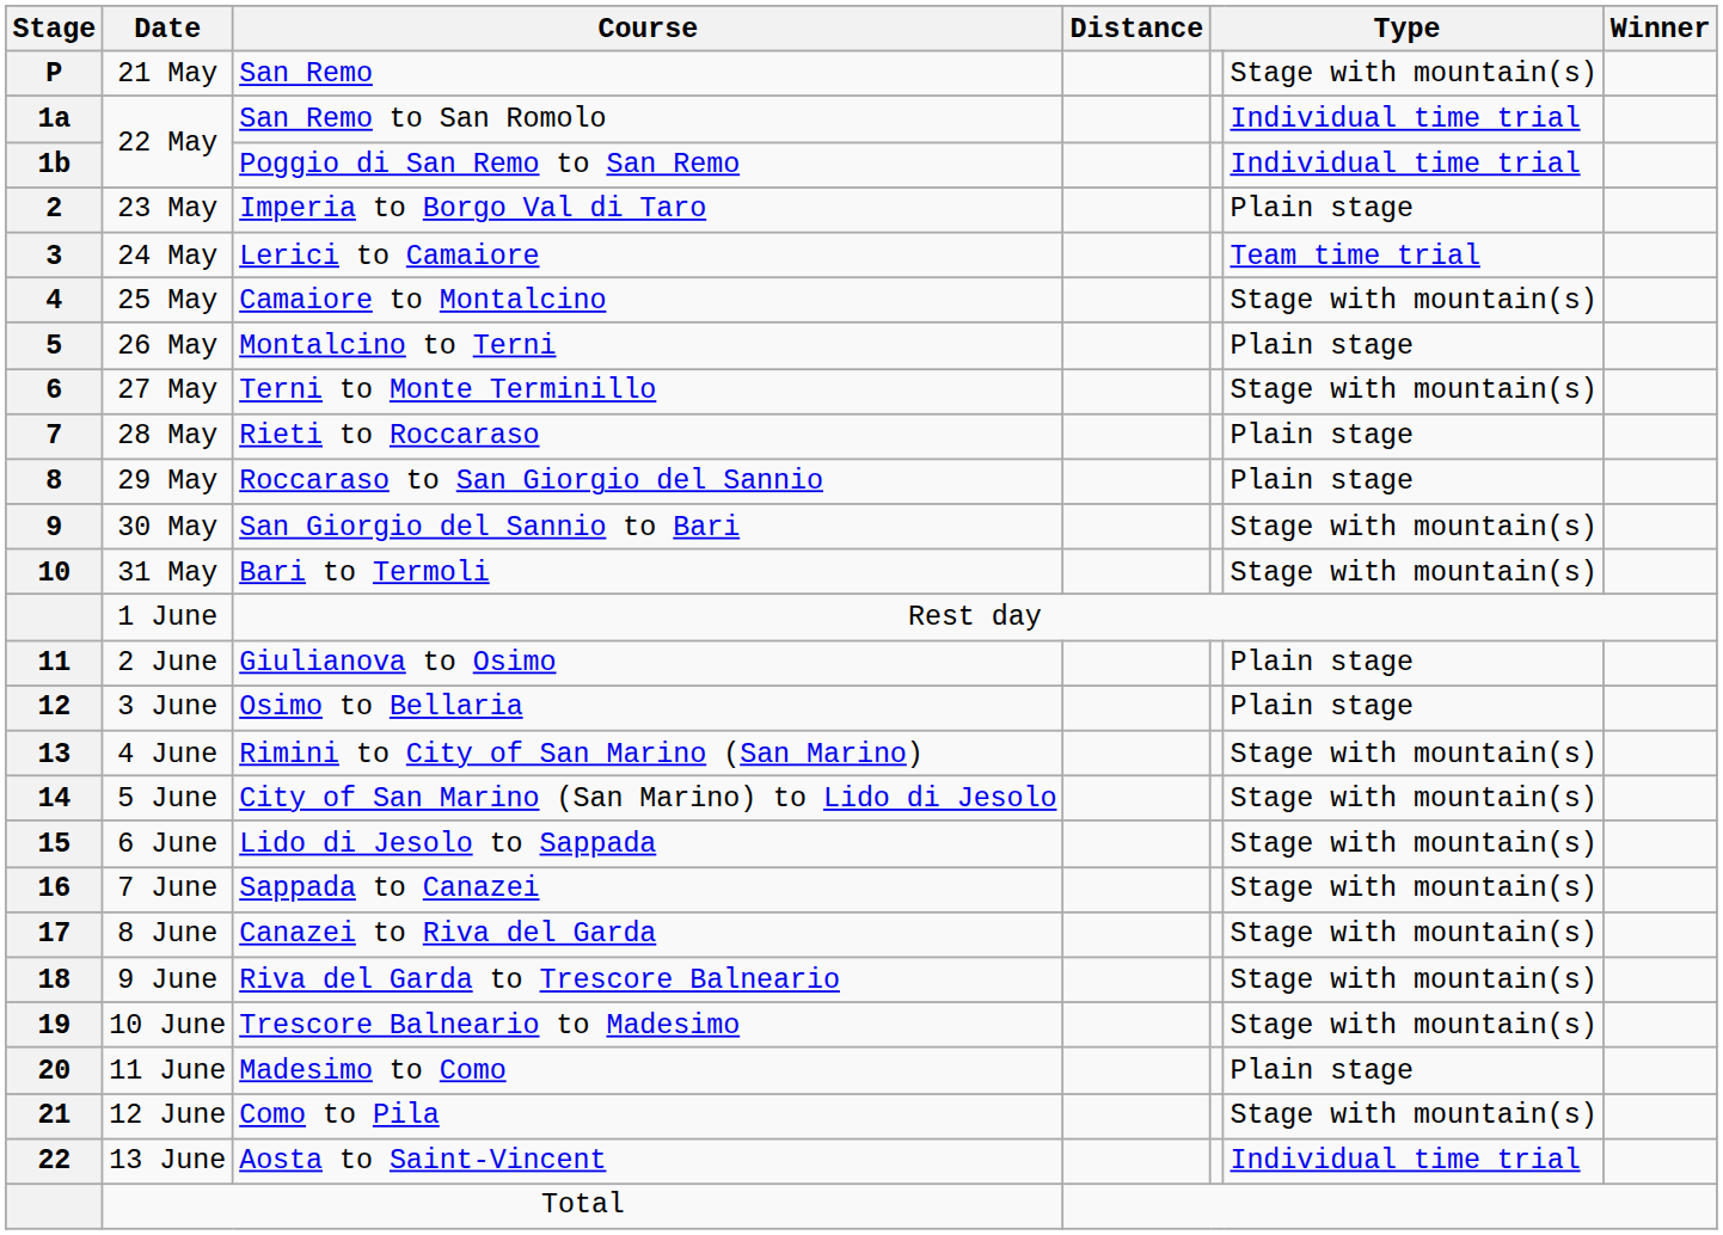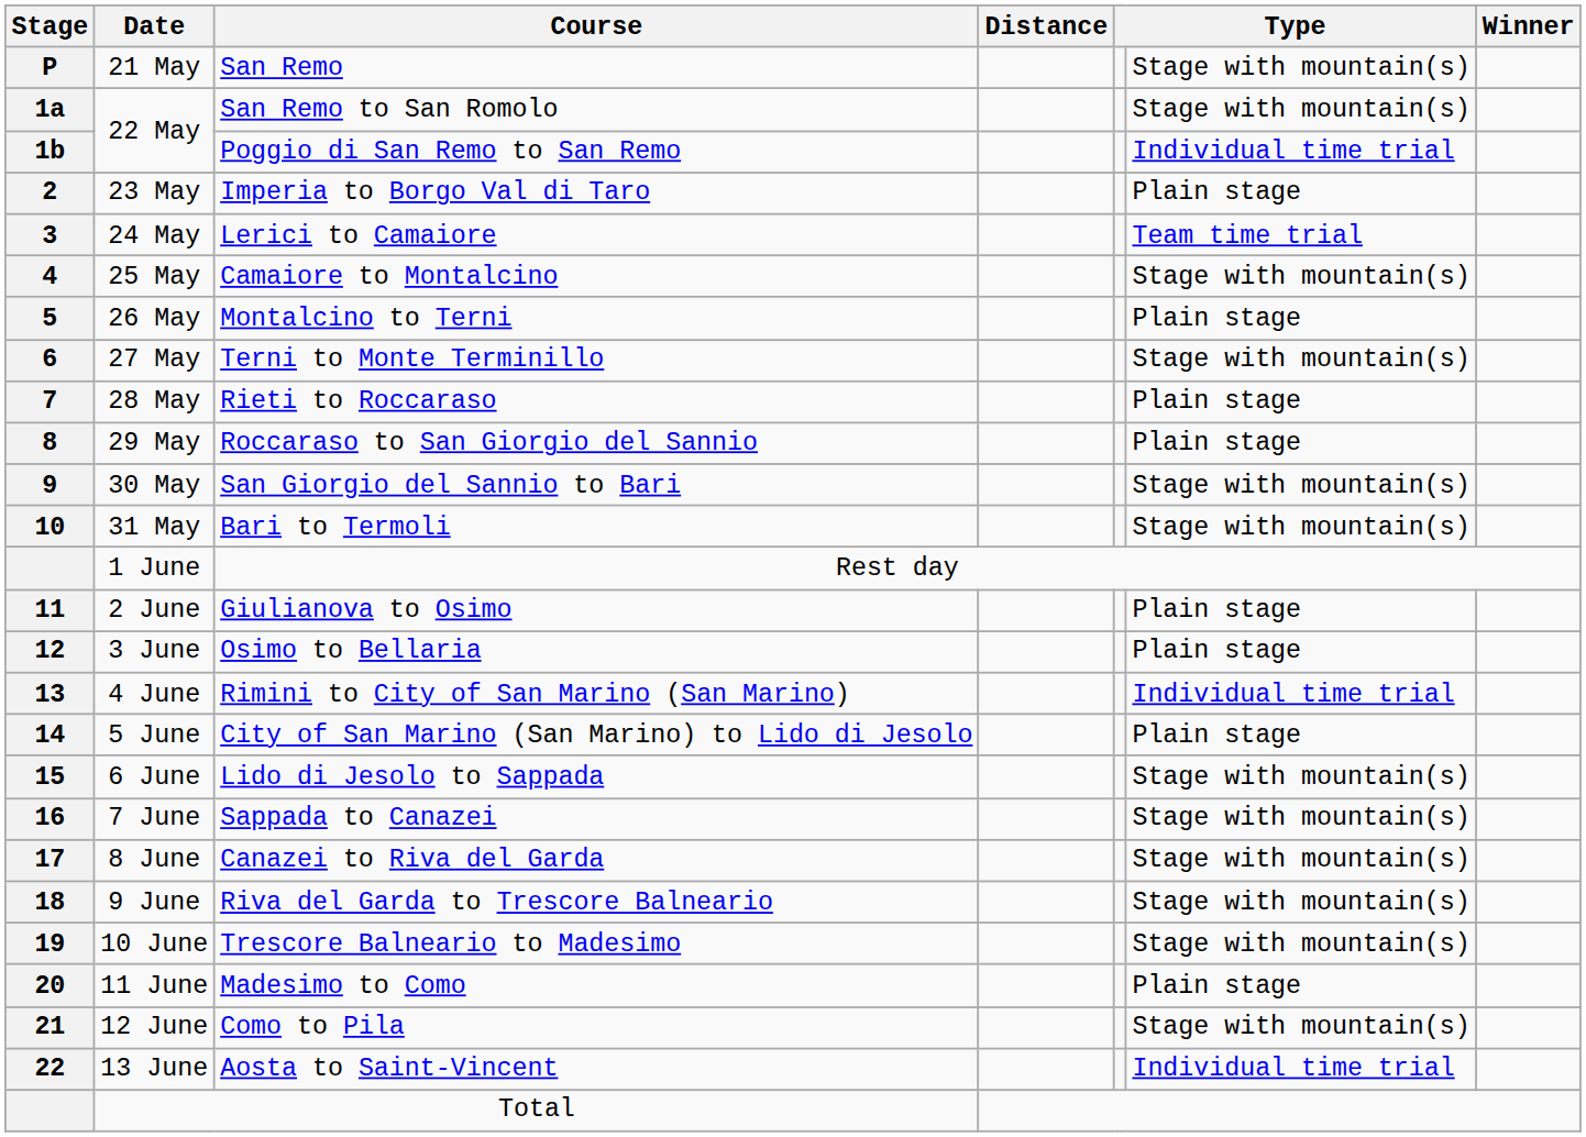San Remo to San Romolo | column 6: Individual time trial -> Stage with mountain(s)
Rimini to City of San Marino (San Marino) | column 6: Stage with mountain(s) -> Individual time trial
City of San Marino (San Marino) to Lido di Jesolo | column 6: Stage with mountain(s) -> Plain stage
